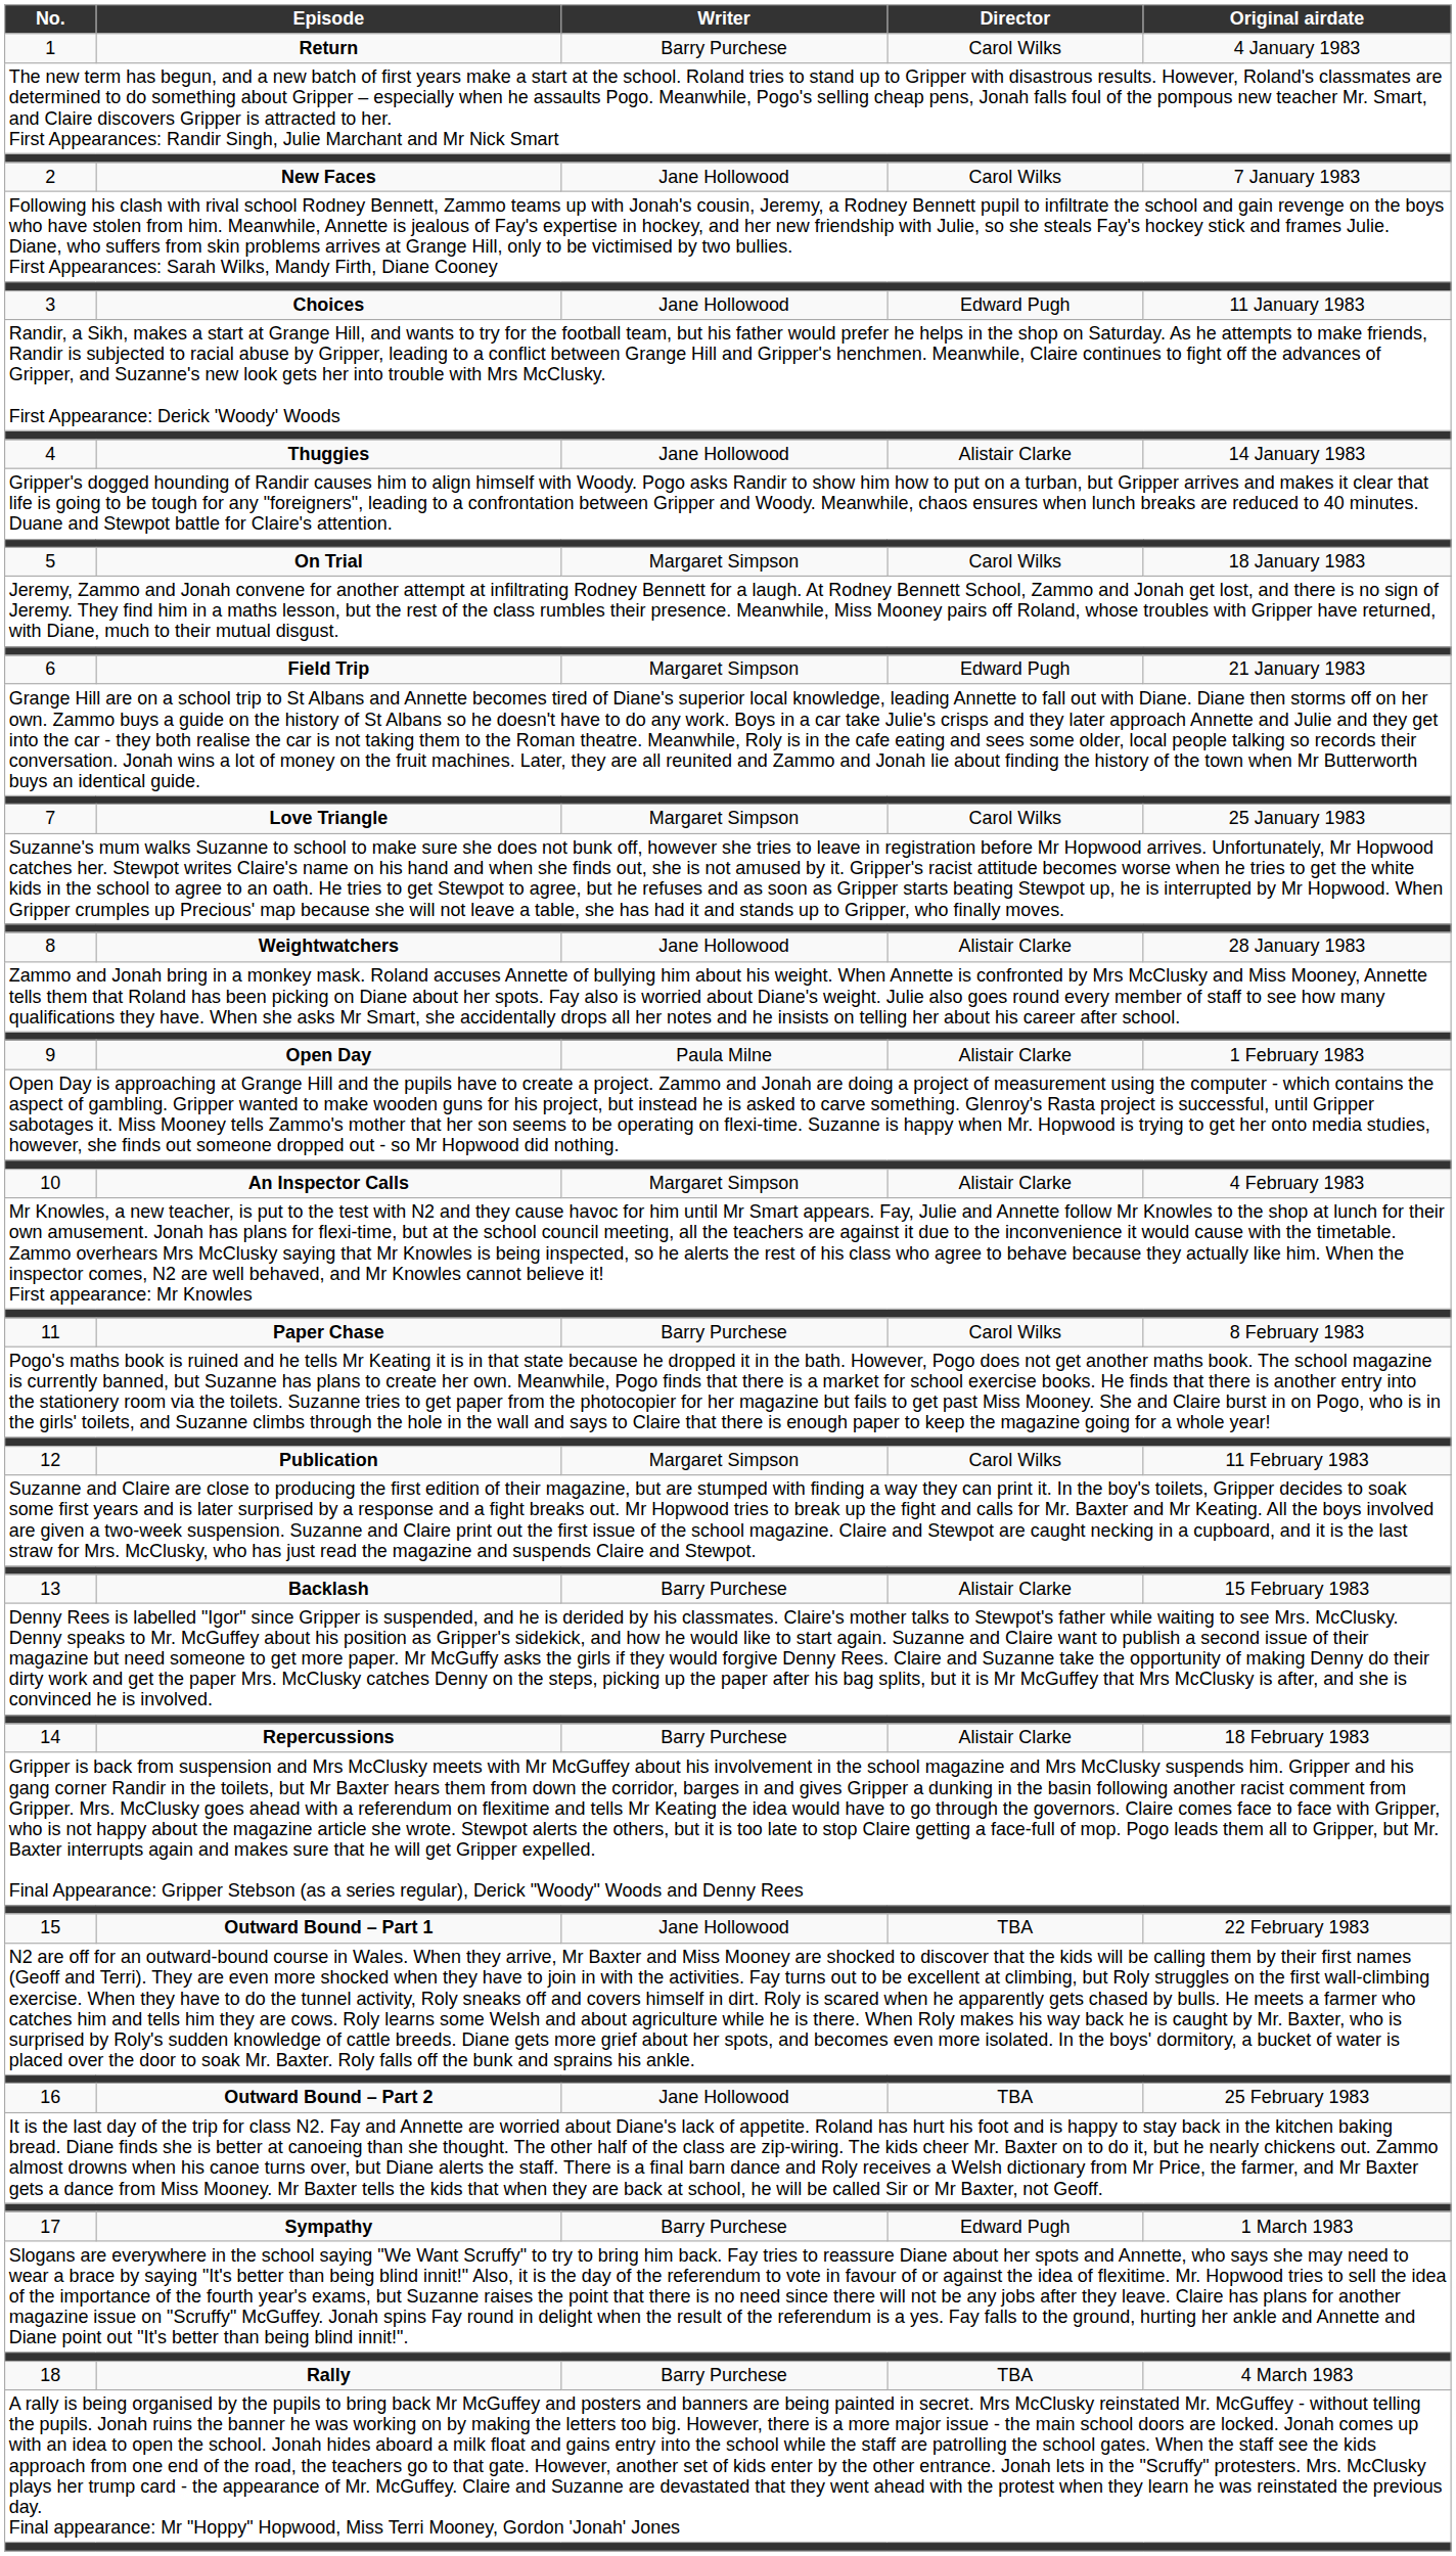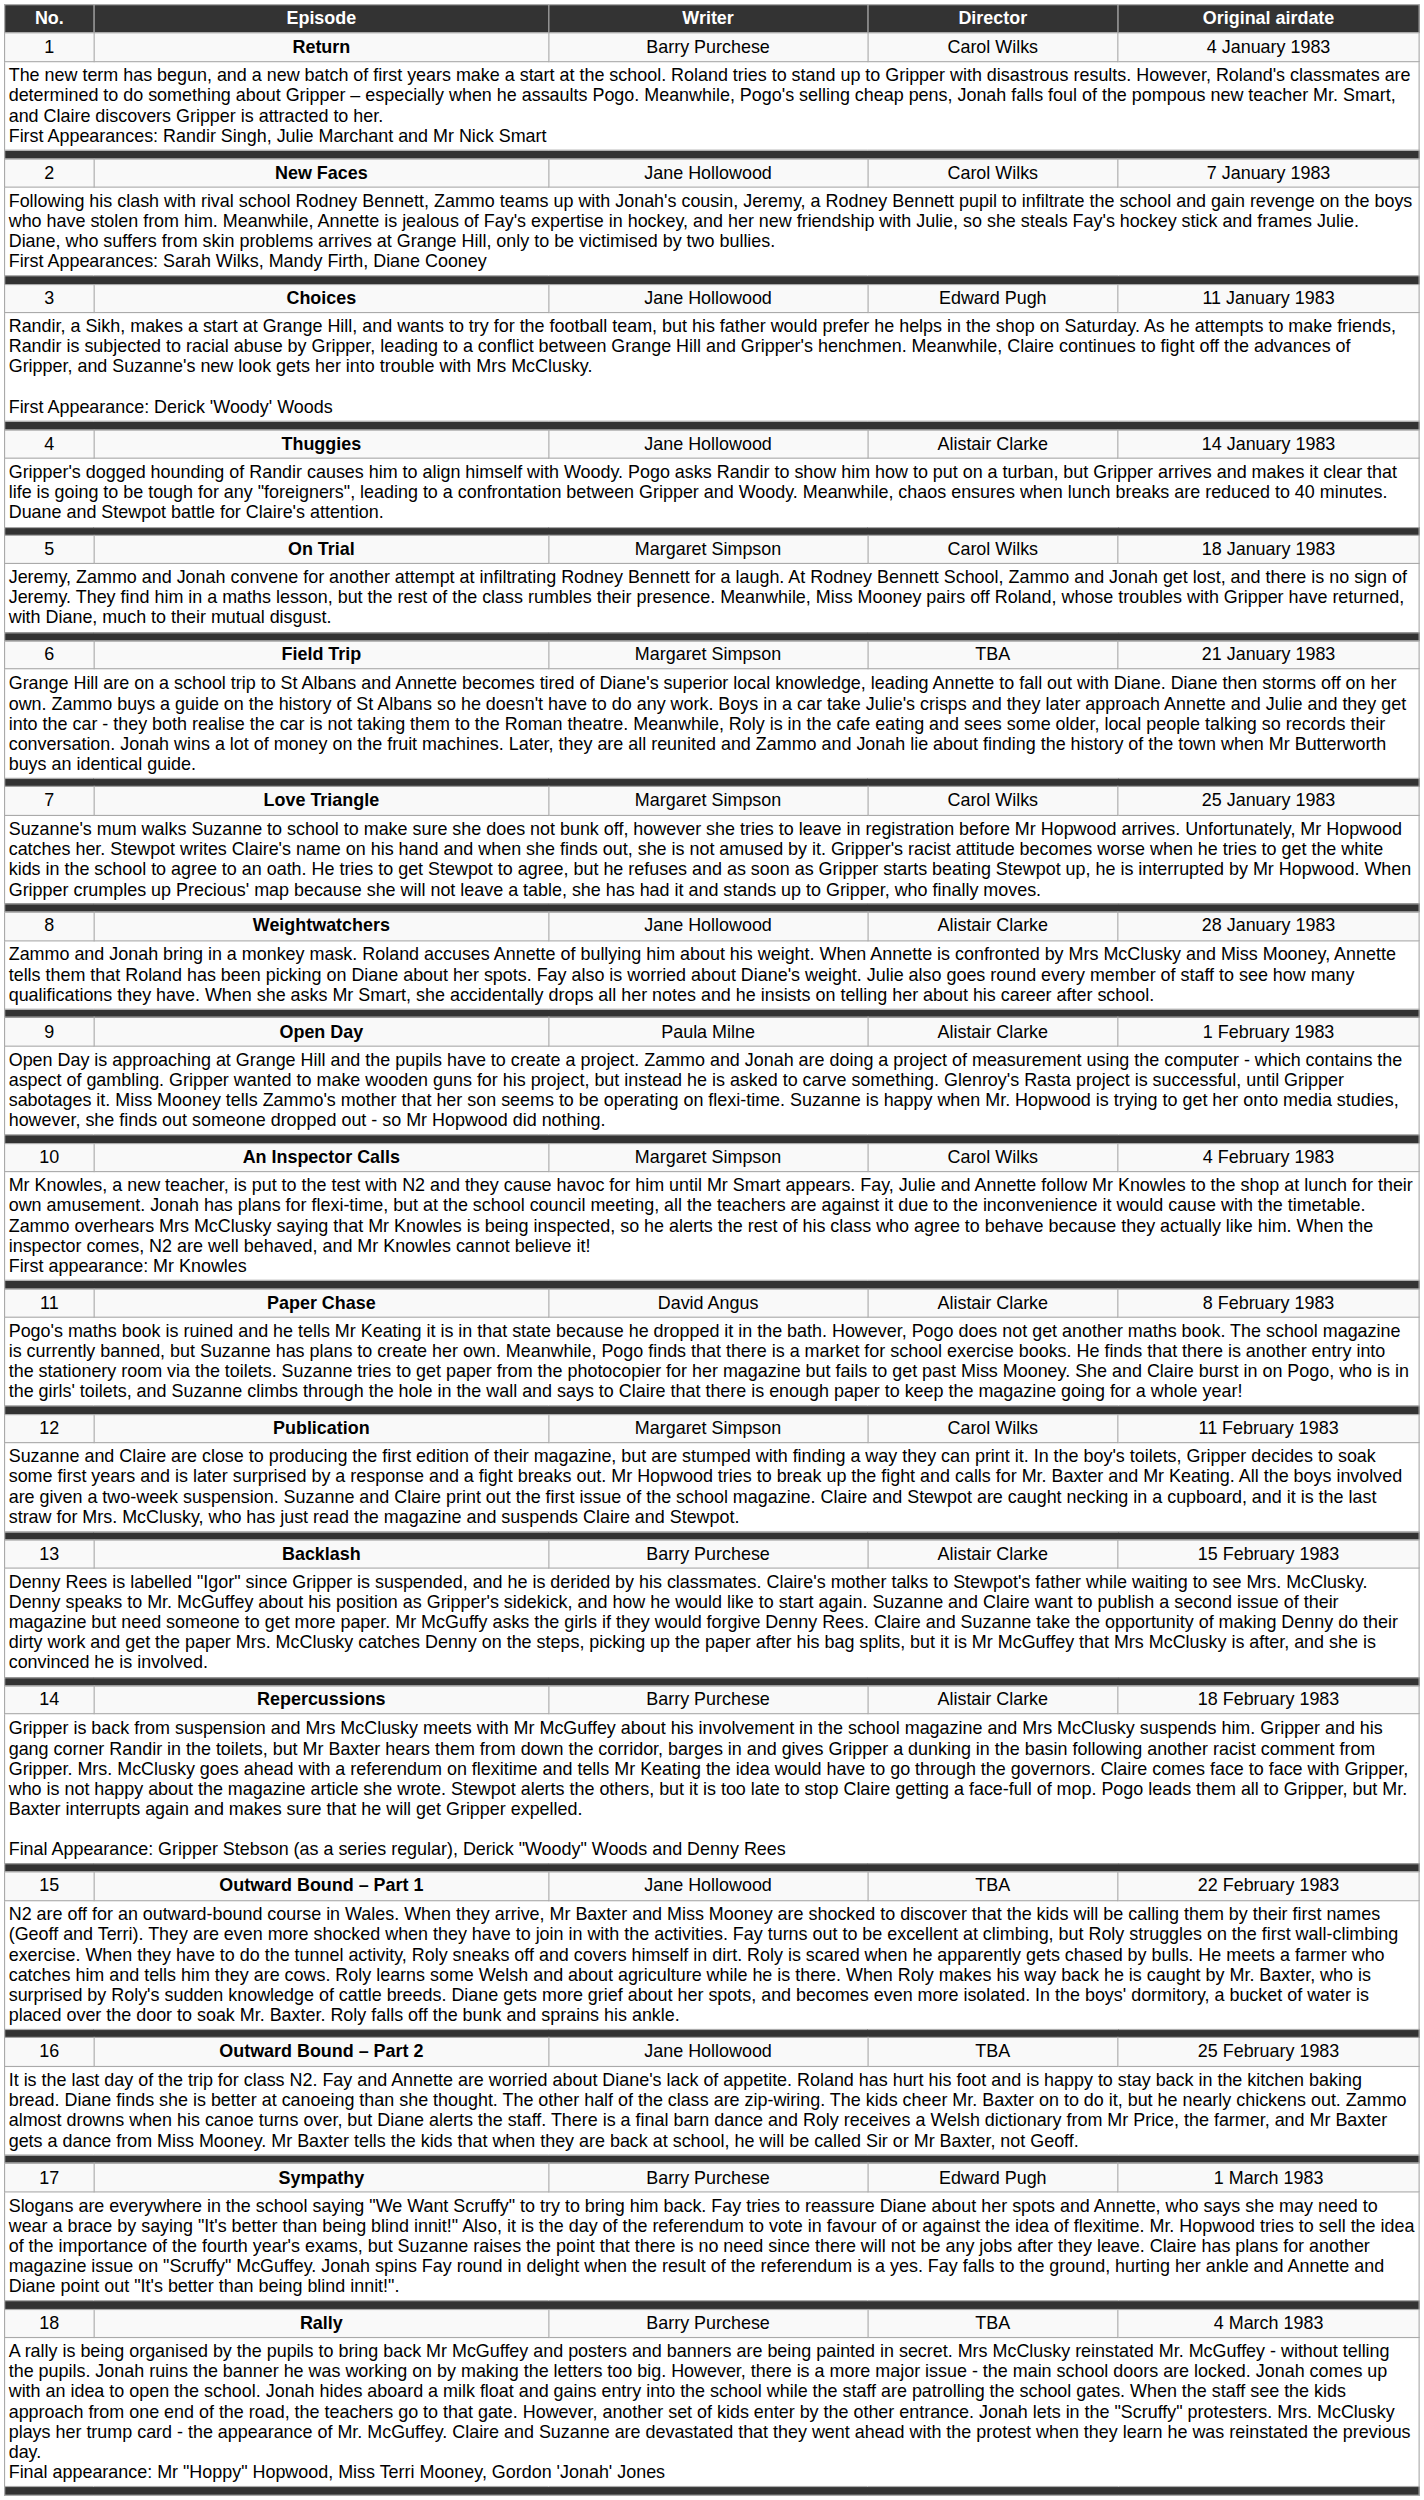6 | Director: Edward Pugh -> TBA
10 | Director: Alistair Clarke -> Carol Wilks
11 | Writer: Barry Purchese -> David Angus
11 | Director: Carol Wilks -> Alistair Clarke
